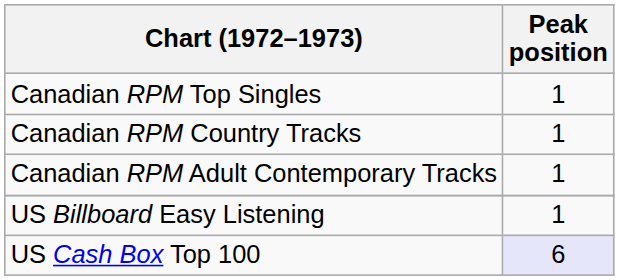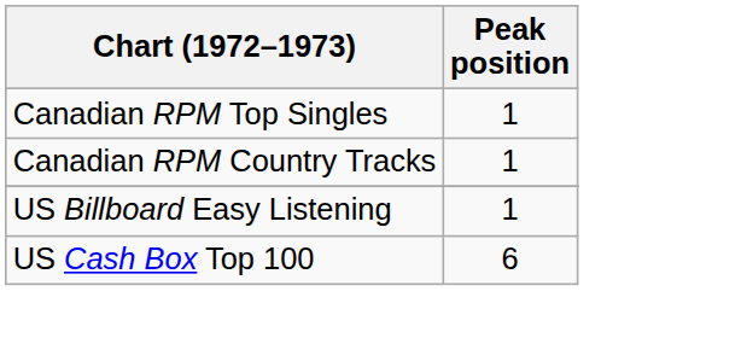- row: Canadian RPM Adult Contemporary Tracks | 1
US Cash Box Top 100 | Peak position: lavender background -> no background
